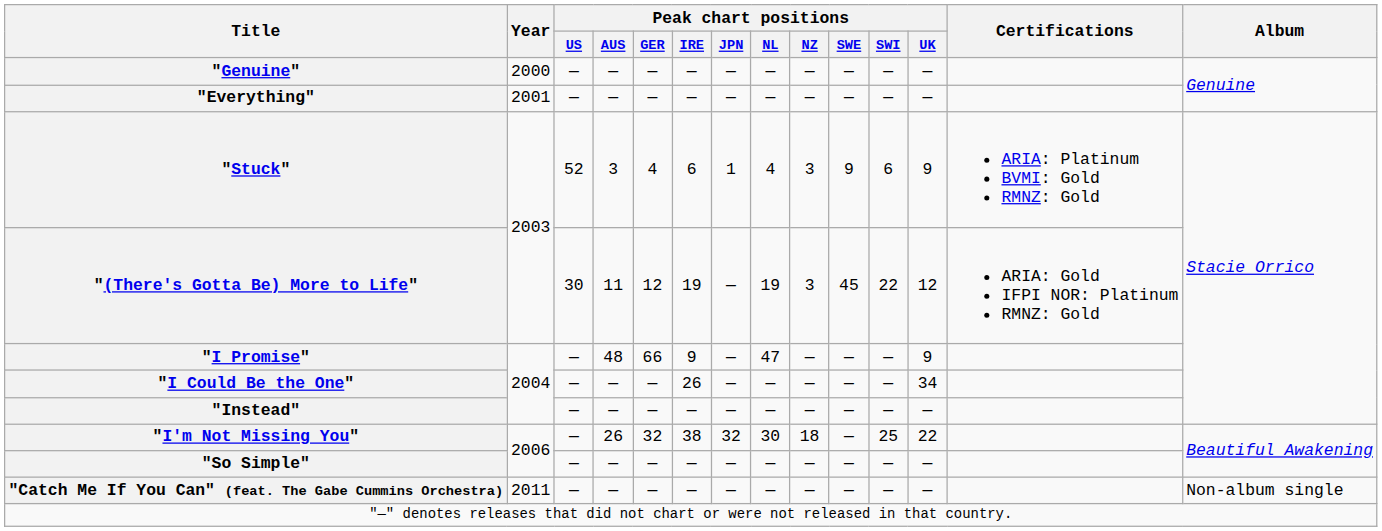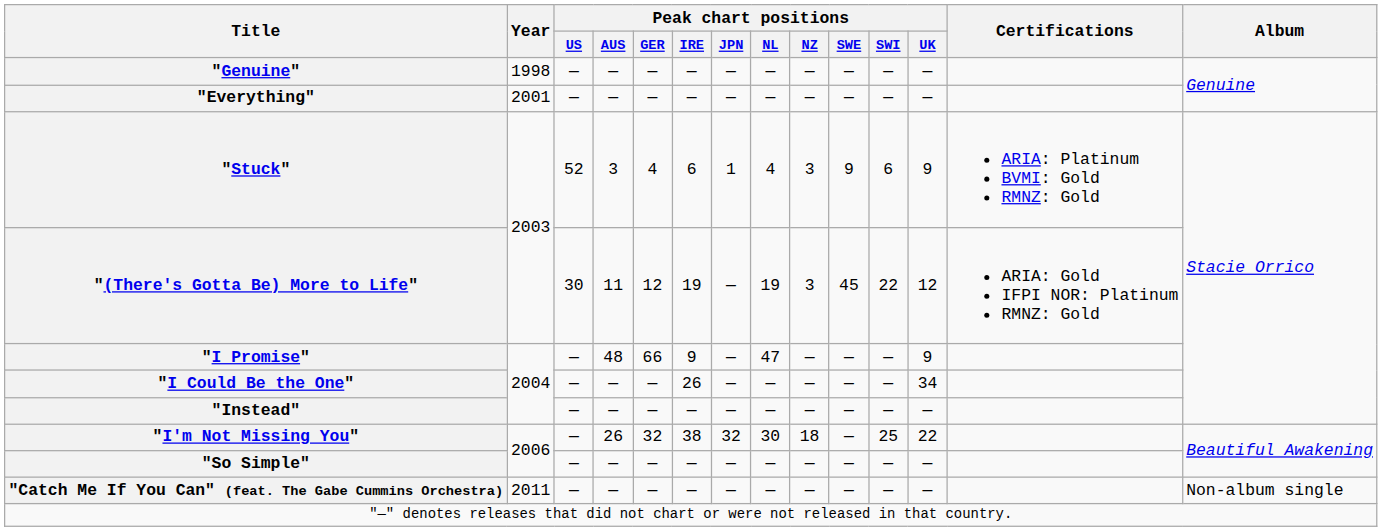"Genuine" | Year: 2000 -> 1998
